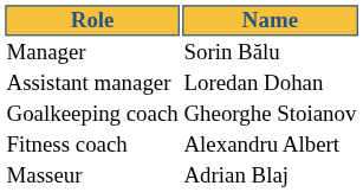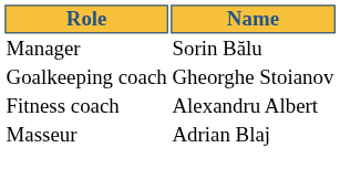- row: Assistant manager | Loredan Dohan
